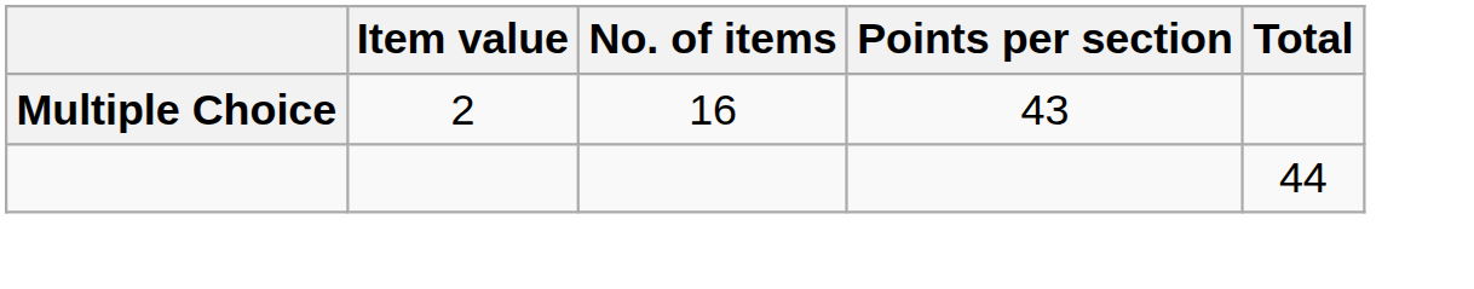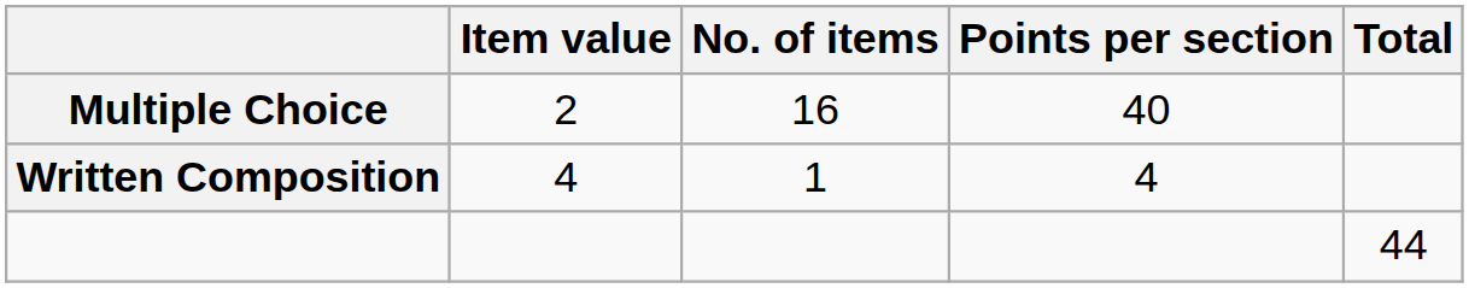Multiple Choice | Points per section: 43 -> 40
+ row: Written Composition | 4 | 1 | 4
